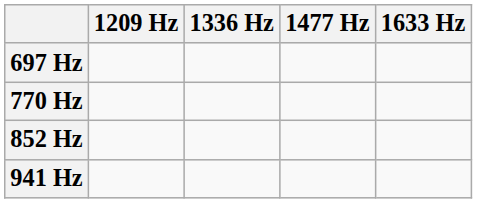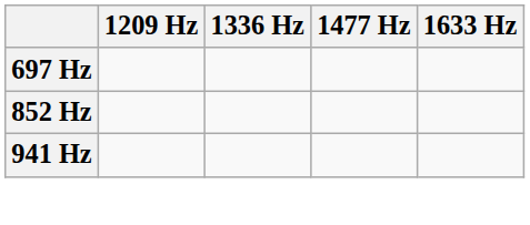- row: 770 Hz
